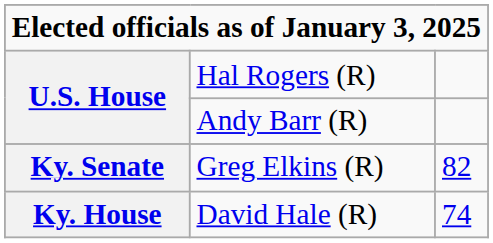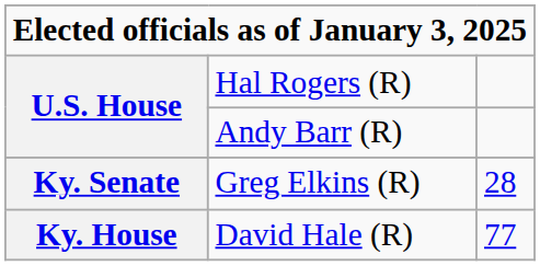Greg Elkins (R) | column 3: 82 -> 28
David Hale (R) | column 3: 74 -> 77
